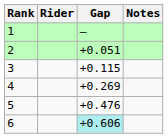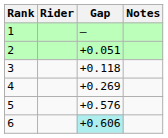3 | Gap: +0.115 -> +0.118
5 | Gap: +0.476 -> +0.576
